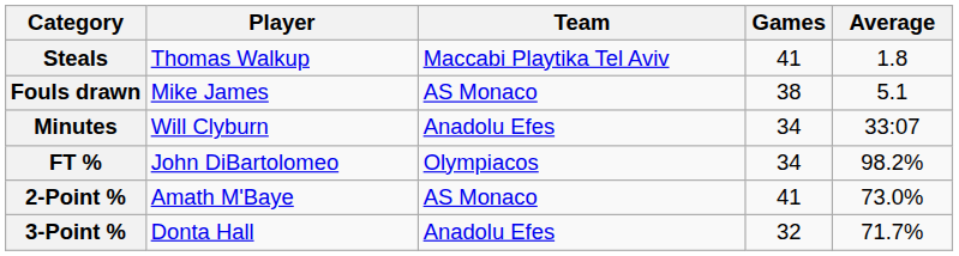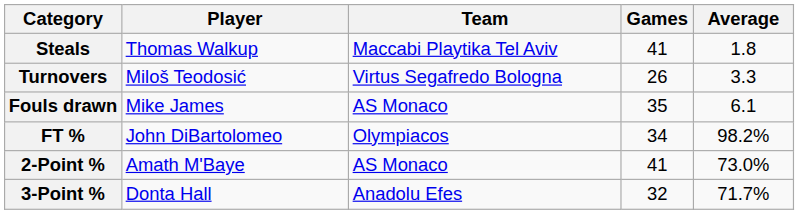+ row: Turnovers | Miloš Teodosić | Virtus Segafredo Bologna | 26 | 3.3
Fouls drawn | Games: 38 -> 35
Fouls drawn | Average: 5.1 -> 6.1
- row: Minutes | Will Clyburn | Anadolu Efes | 34 | 33:07
